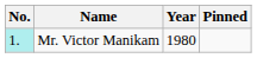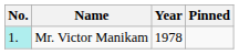Mr. Victor Manikam | Year: 1980 -> 1978
